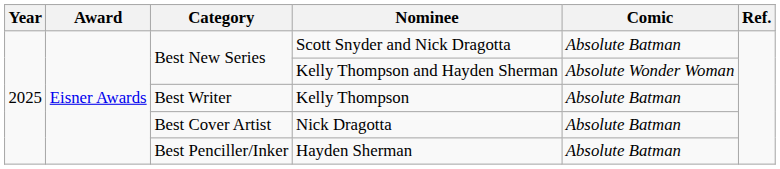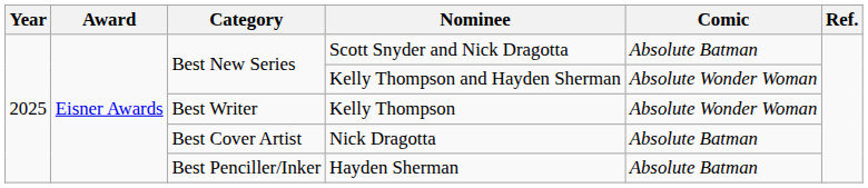Kelly Thompson | Comic: Absolute Batman -> Absolute Wonder Woman
